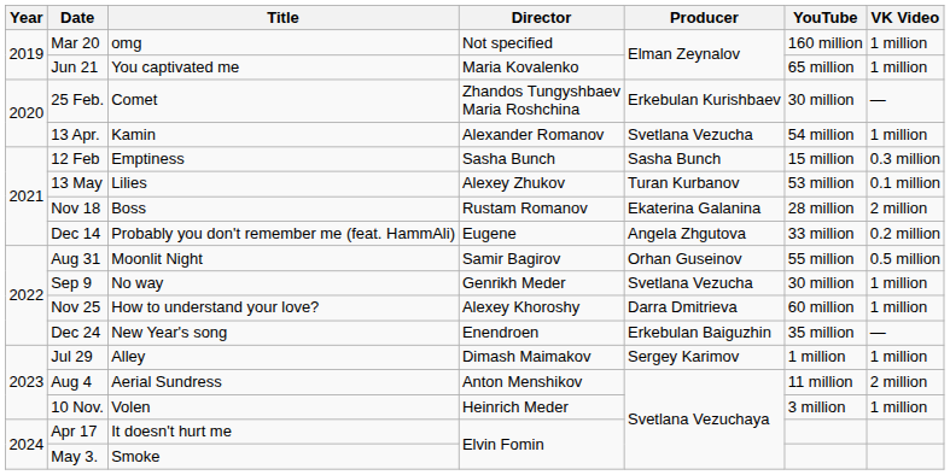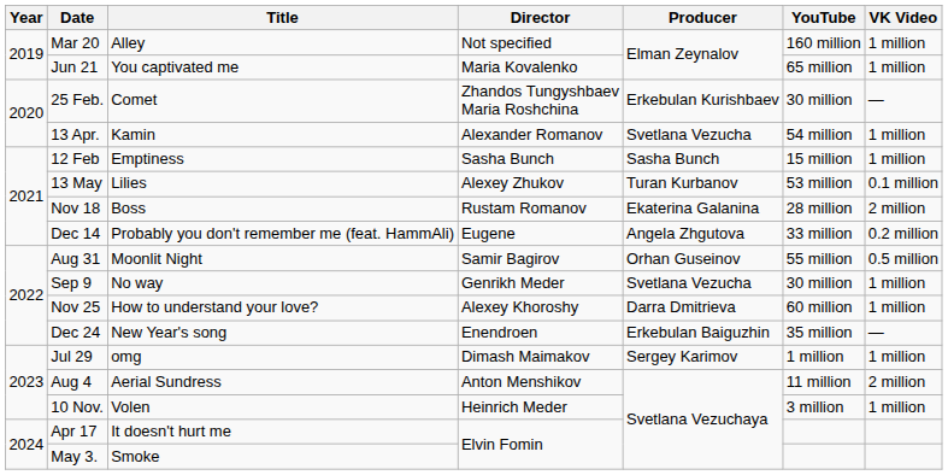Mar 20 | Title: omg -> Alley
12 Feb | VK Video: 0.3 million -> 1 million
Jul 29 | Title: Alley -> omg
